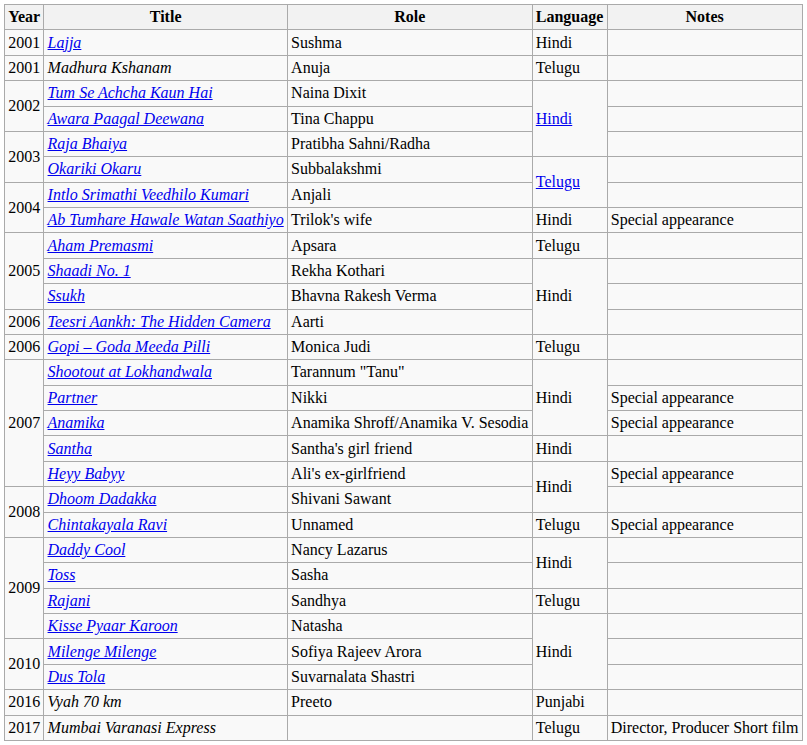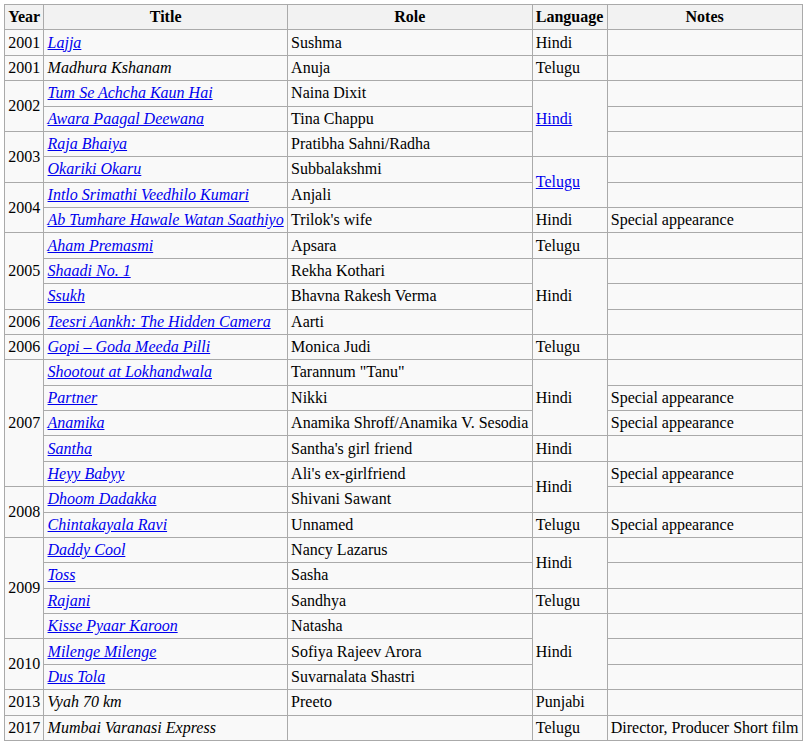Vyah 70 km | Year: 2016 -> 2013
